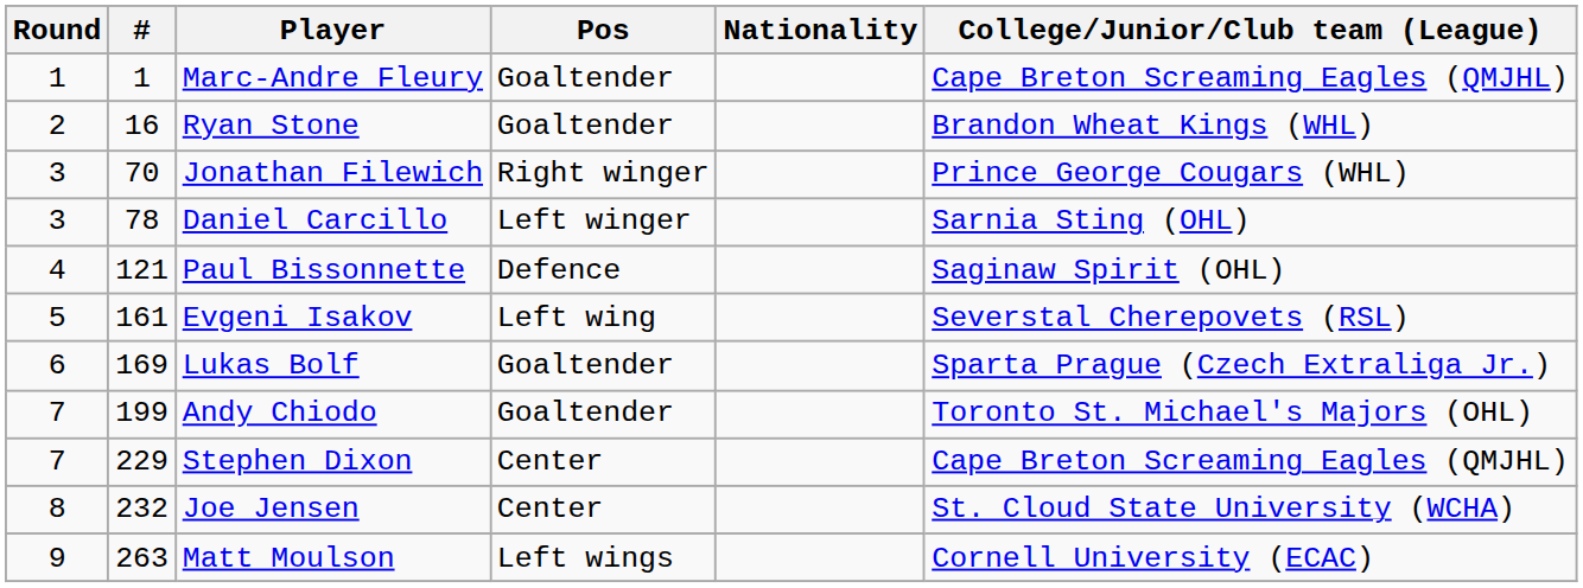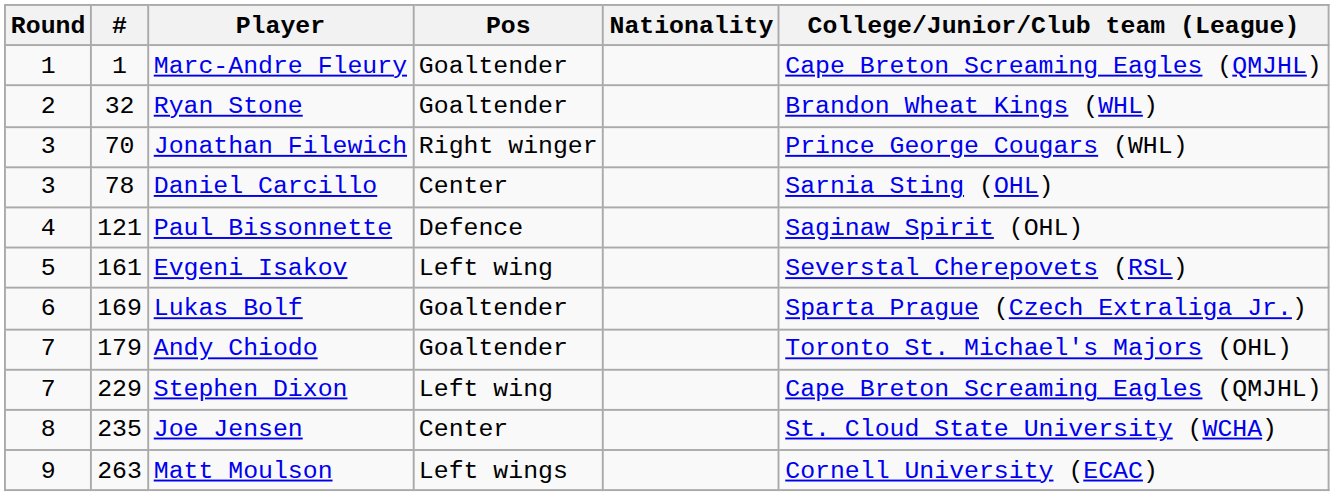Ryan Stone | #: 16 -> 32
Daniel Carcillo | Pos: Left winger -> Center
Andy Chiodo | #: 199 -> 179
Stephen Dixon | Pos: Center -> Left wing
Joe Jensen | #: 232 -> 235
